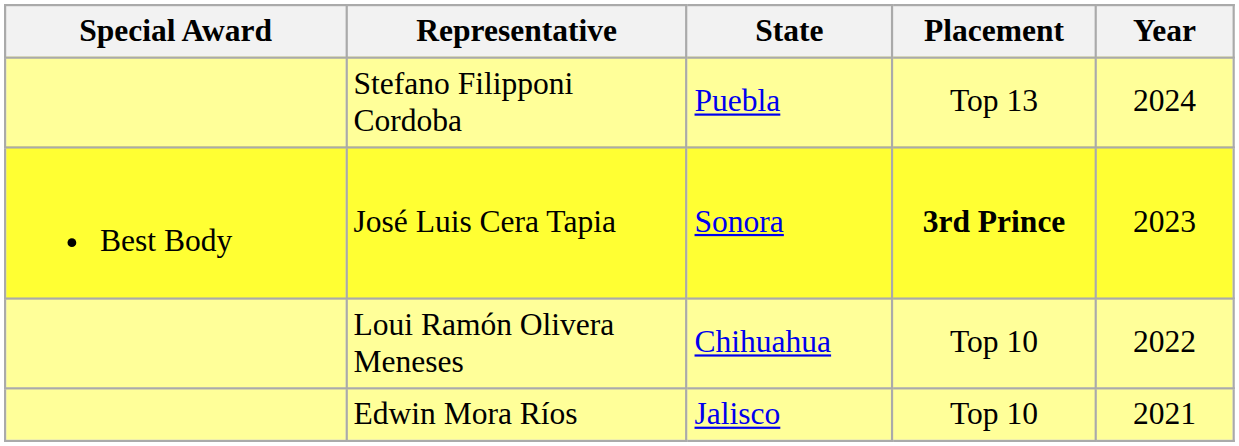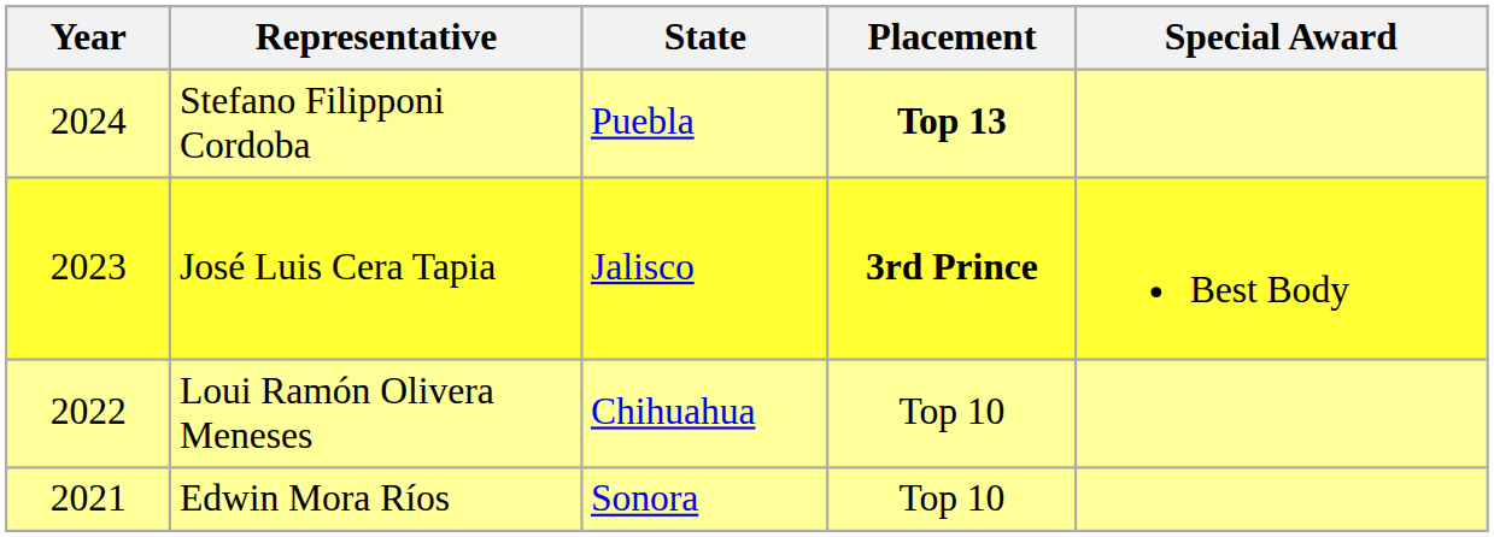columns swapped: Year <-> Special Award
Stefano Filipponi Cordoba | Placement: normal -> bold
José Luis Cera Tapia | State: Sonora -> Jalisco
Edwin Mora Ríos | State: Jalisco -> Sonora
